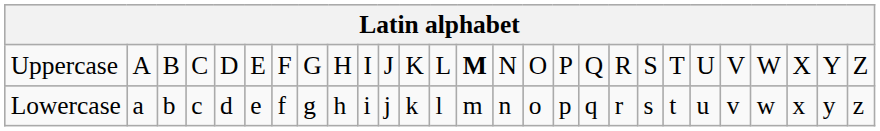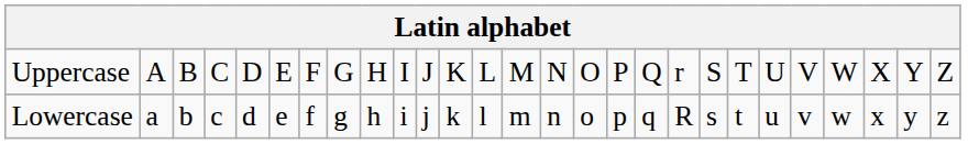Uppercase | column 14: bold -> normal
Uppercase | column 19: R -> r
Lowercase | column 19: r -> R
